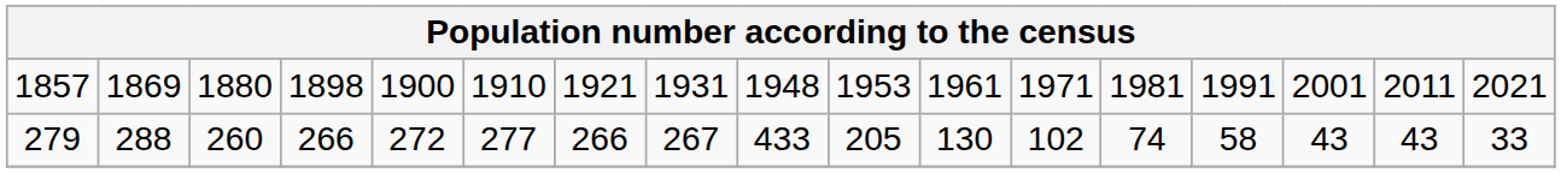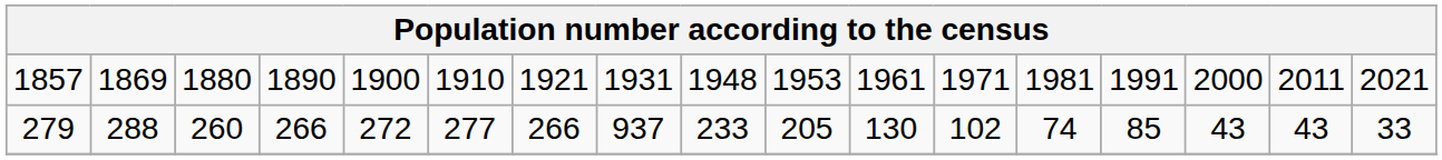1857 | column 4: 1898 -> 1890
1857 | column 15: 2001 -> 2000
279 | column 8: 267 -> 937
279 | column 9: 433 -> 233
279 | column 14: 58 -> 85
